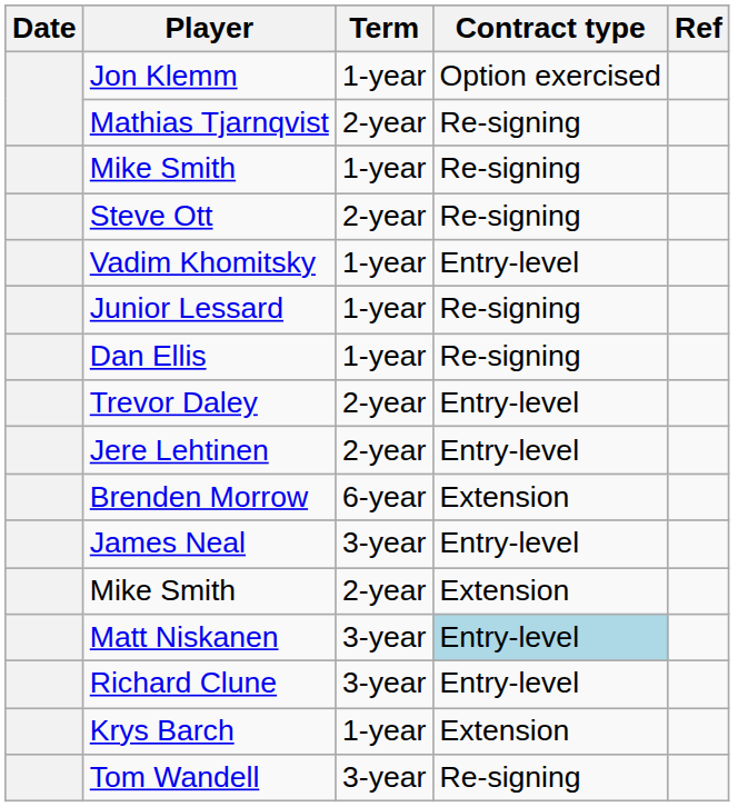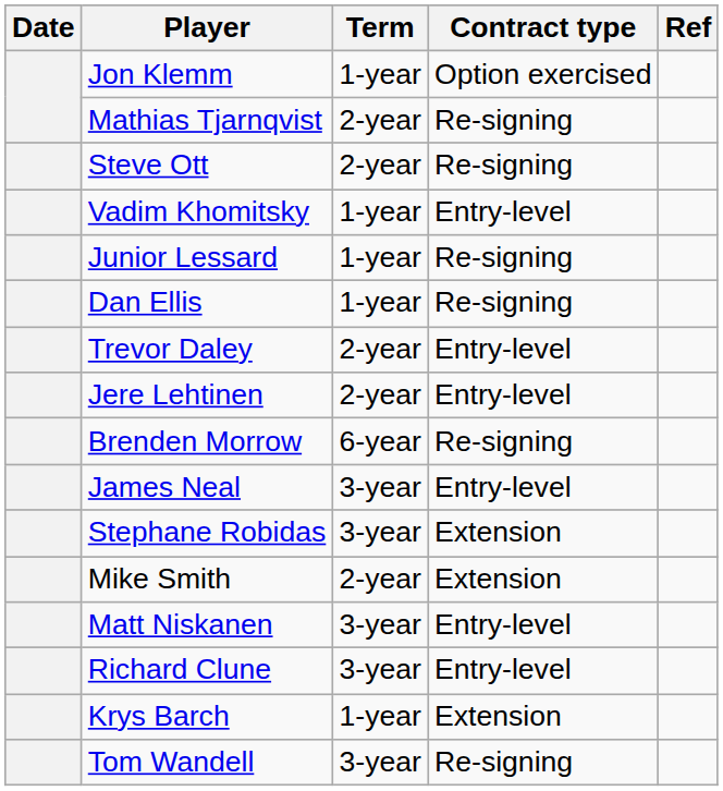- row: Mike Smith | 1-year | Re-signing
Brenden Morrow | Contract type: Extension -> Re-signing
+ row: Stephane Robidas | 3-year | Extension
Matt Niskanen | Contract type: lightblue background -> no background
